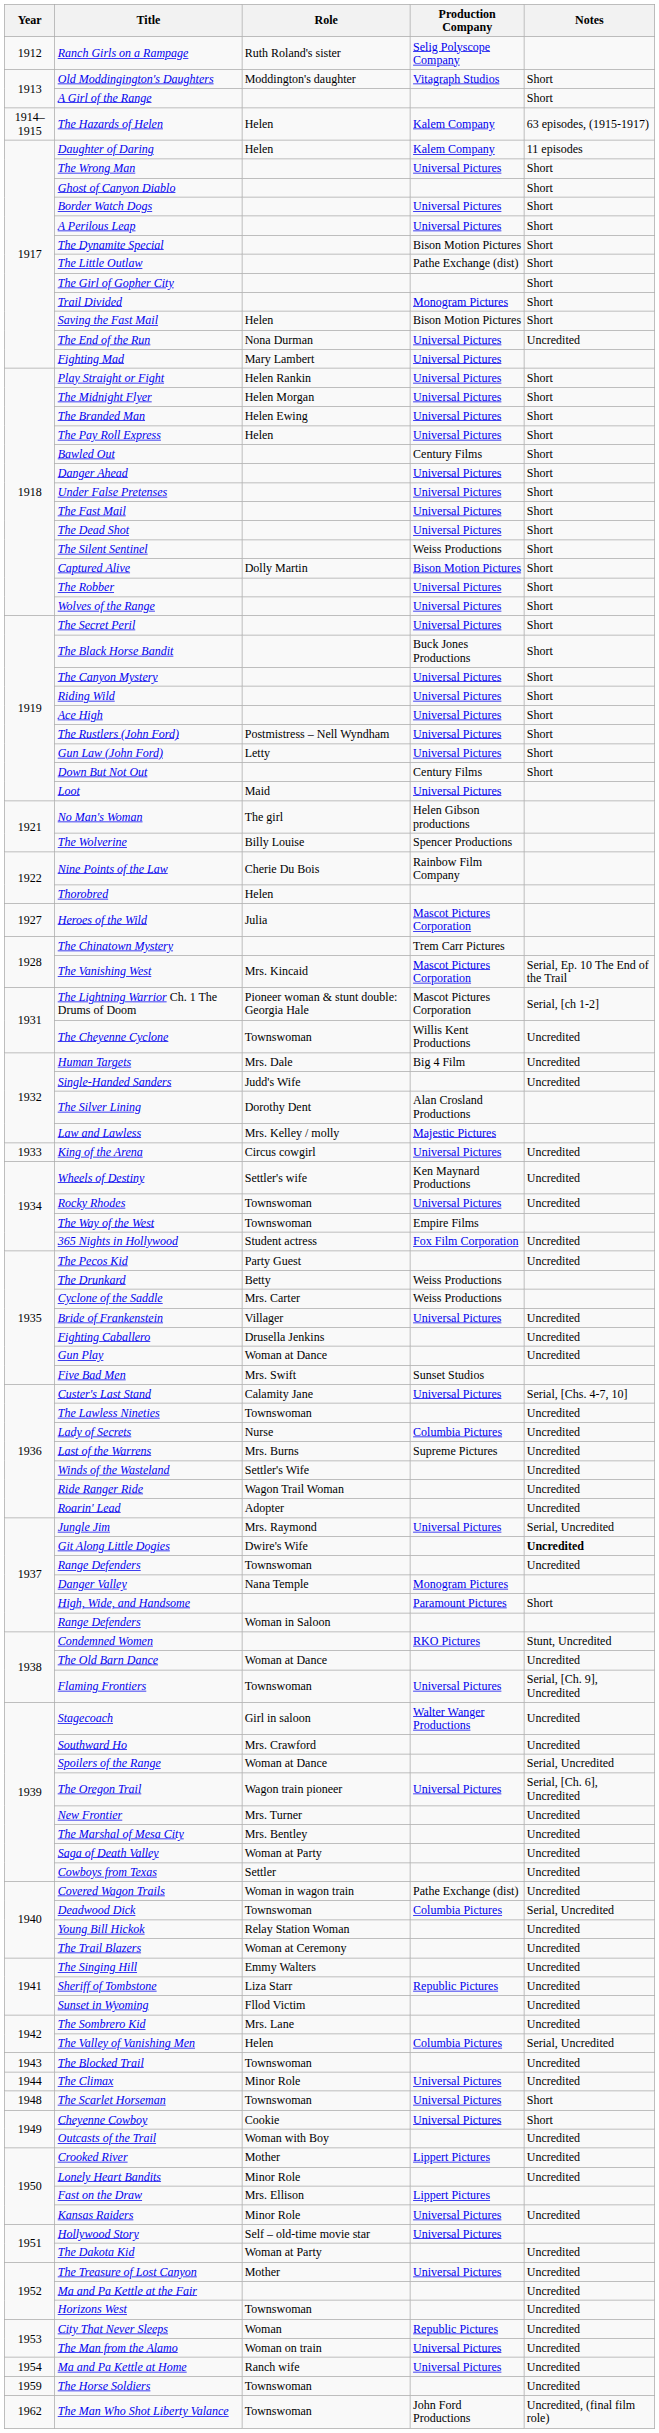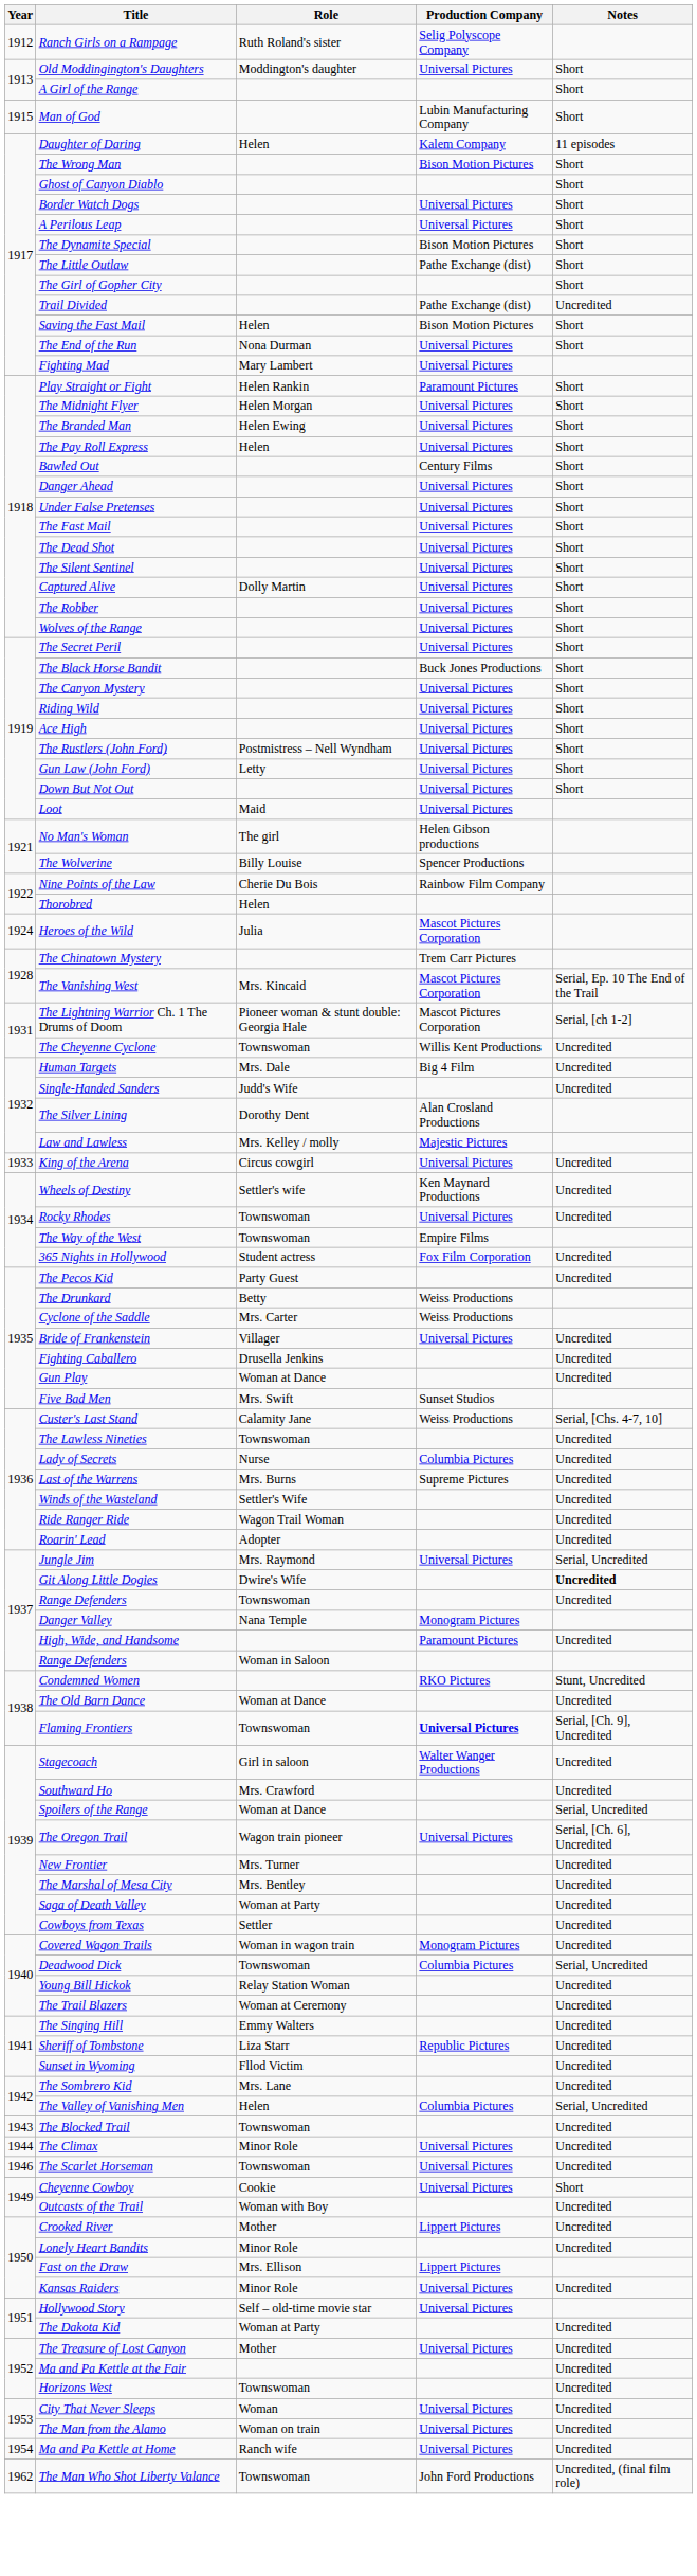Old Moddingington's Daughters | Production Company: Vitagraph Studios -> Universal Pictures
- row: 1914–1915 | The Hazards of Helen | Helen | Kalem Company | 63 episodes, (1915-1917)
+ row: 1915 | Man of God | Lubin Manufacturing Company | Short
The Wrong Man | Production Company: Universal Pictures -> Bison Motion Pictures
Trail Divided | Production Company: Monogram Pictures -> Pathe Exchange (dist)
Trail Divided | Notes: Short -> Uncredited
The End of the Run | Notes: Uncredited -> Short
Play Straight or Fight | Production Company: Universal Pictures -> Paramount Pictures
The Silent Sentinel | Production Company: Weiss Productions -> Universal Pictures
Captured Alive | Production Company: Bison Motion Pictures -> Universal Pictures
Down But Not Out | Production Company: Century Films -> Universal Pictures
Heroes of the Wild | Year: 1927 -> 1924
Custer's Last Stand | Production Company: Universal Pictures -> Weiss Productions
High, Wide, and Handsome | Notes: Short -> Uncredited
Flaming Frontiers | Production Company: normal -> bold
Covered Wagon Trails | Production Company: Pathe Exchange (dist) -> Monogram Pictures
The Scarlet Horseman | Year: 1948 -> 1946
The Scarlet Horseman | Notes: Short -> Uncredited
City That Never Sleeps | Production Company: Republic Pictures -> Universal Pictures
- row: 1959 | The Horse Soldiers | Townswoman | Uncredited
